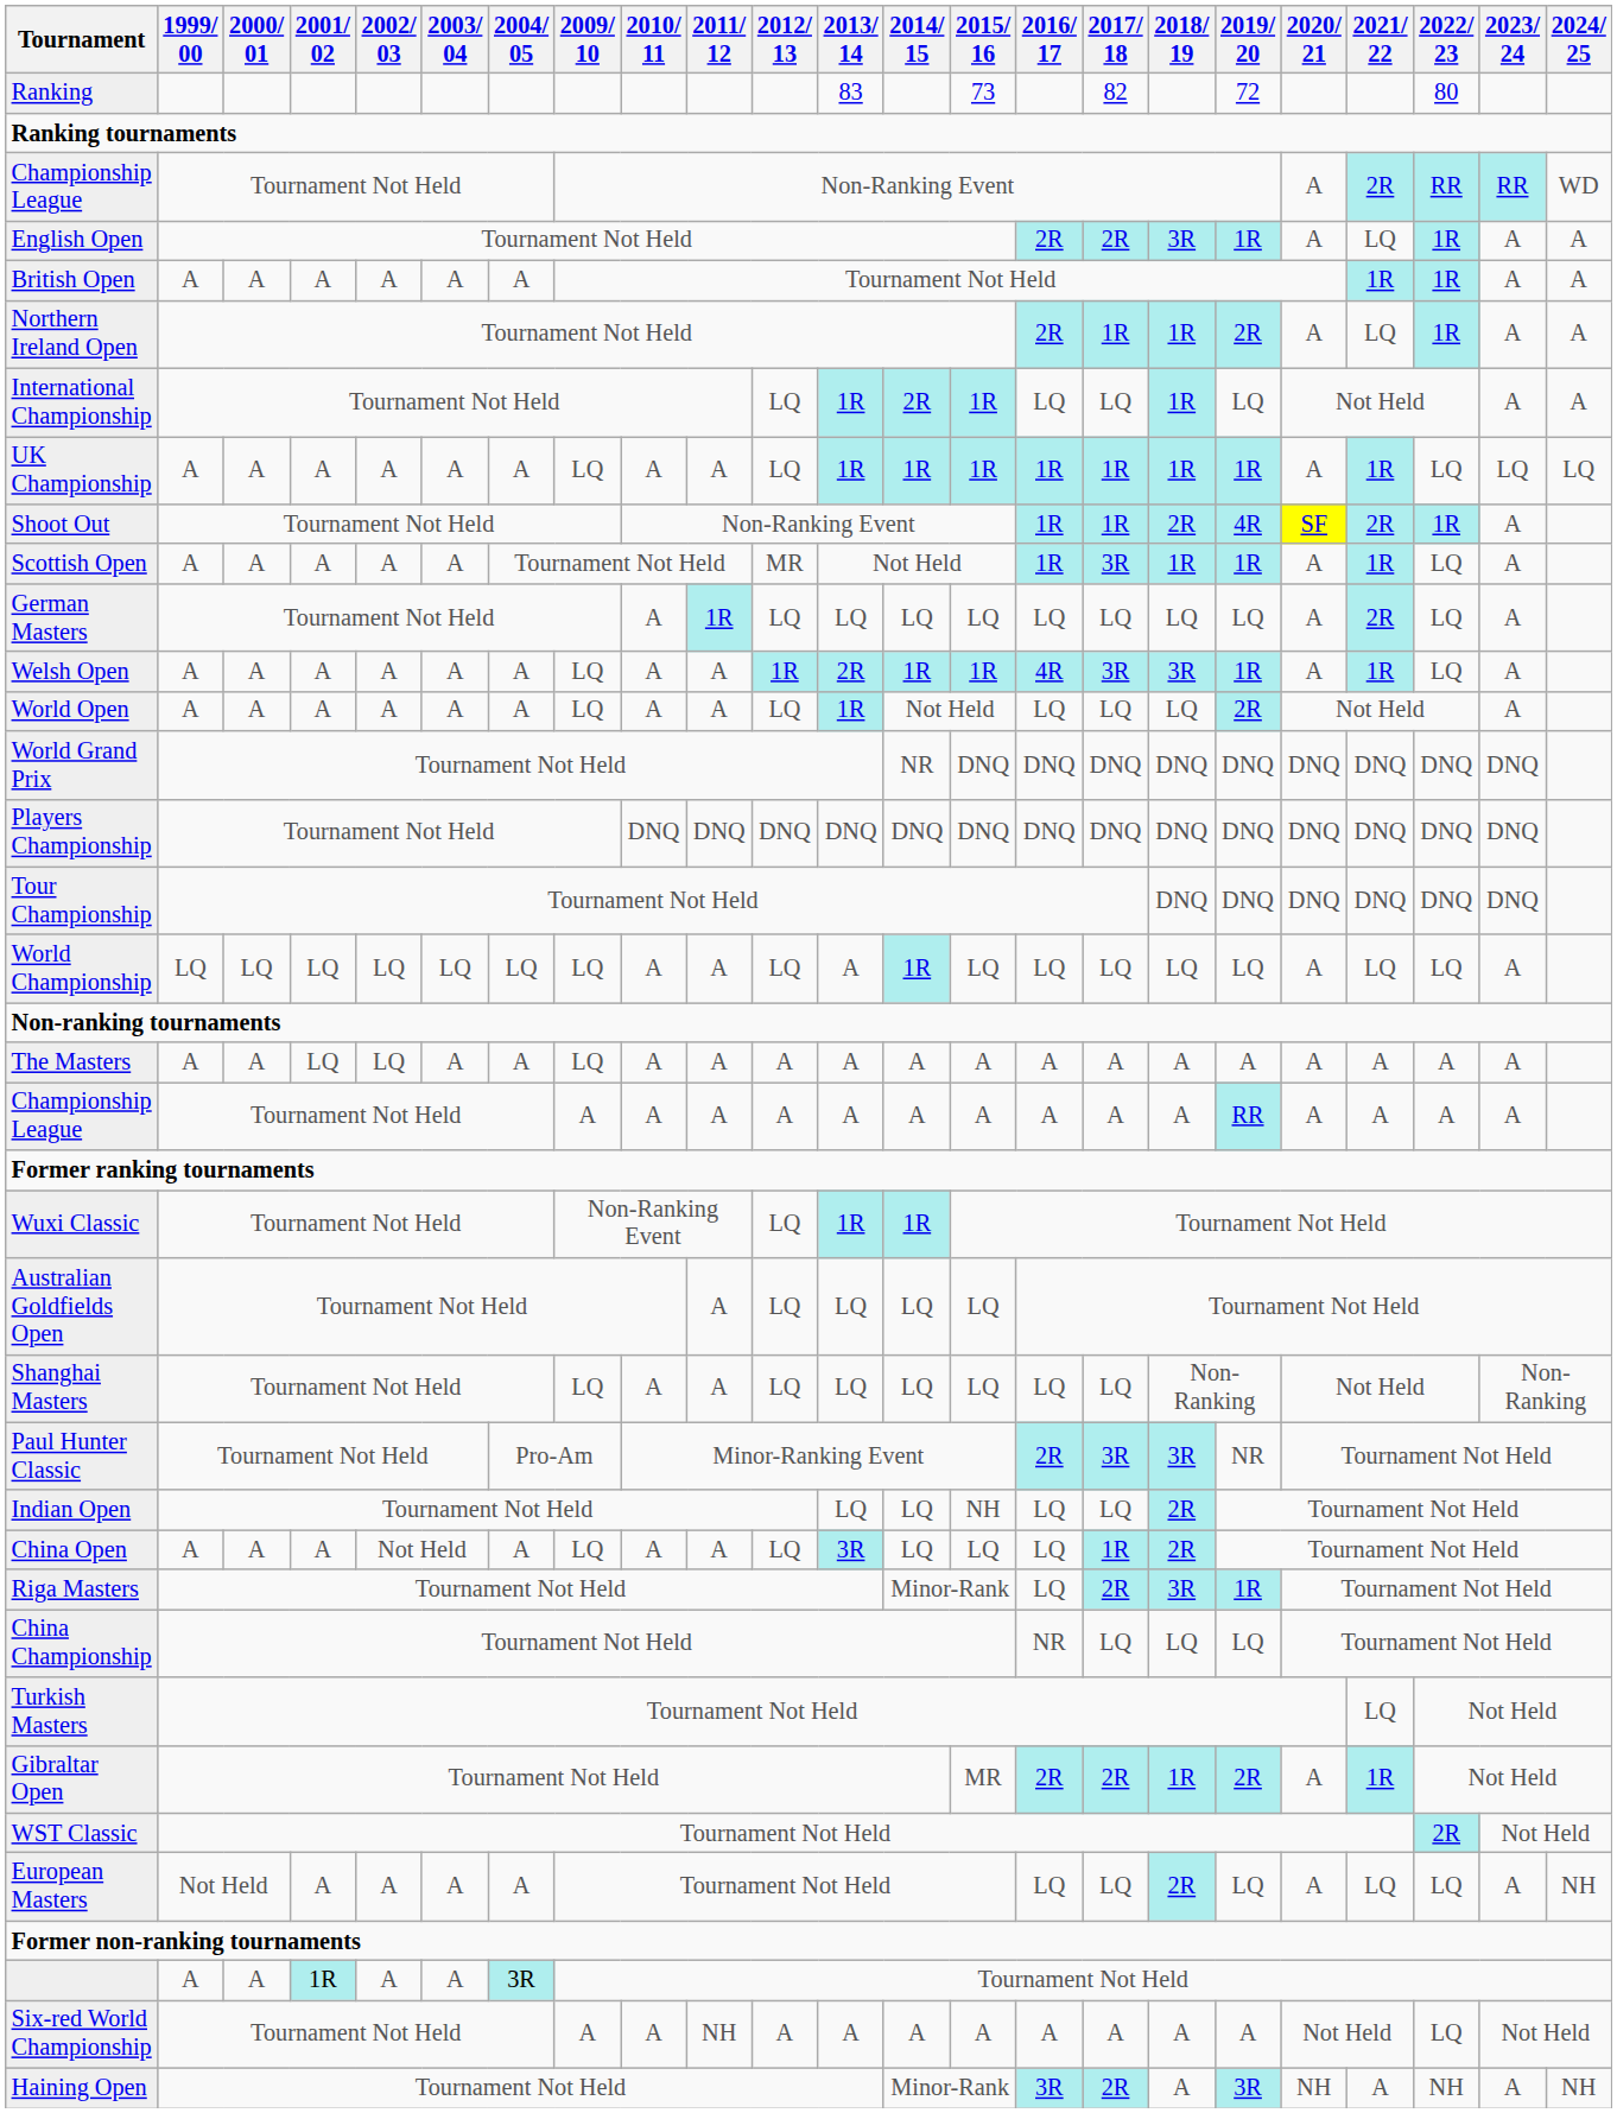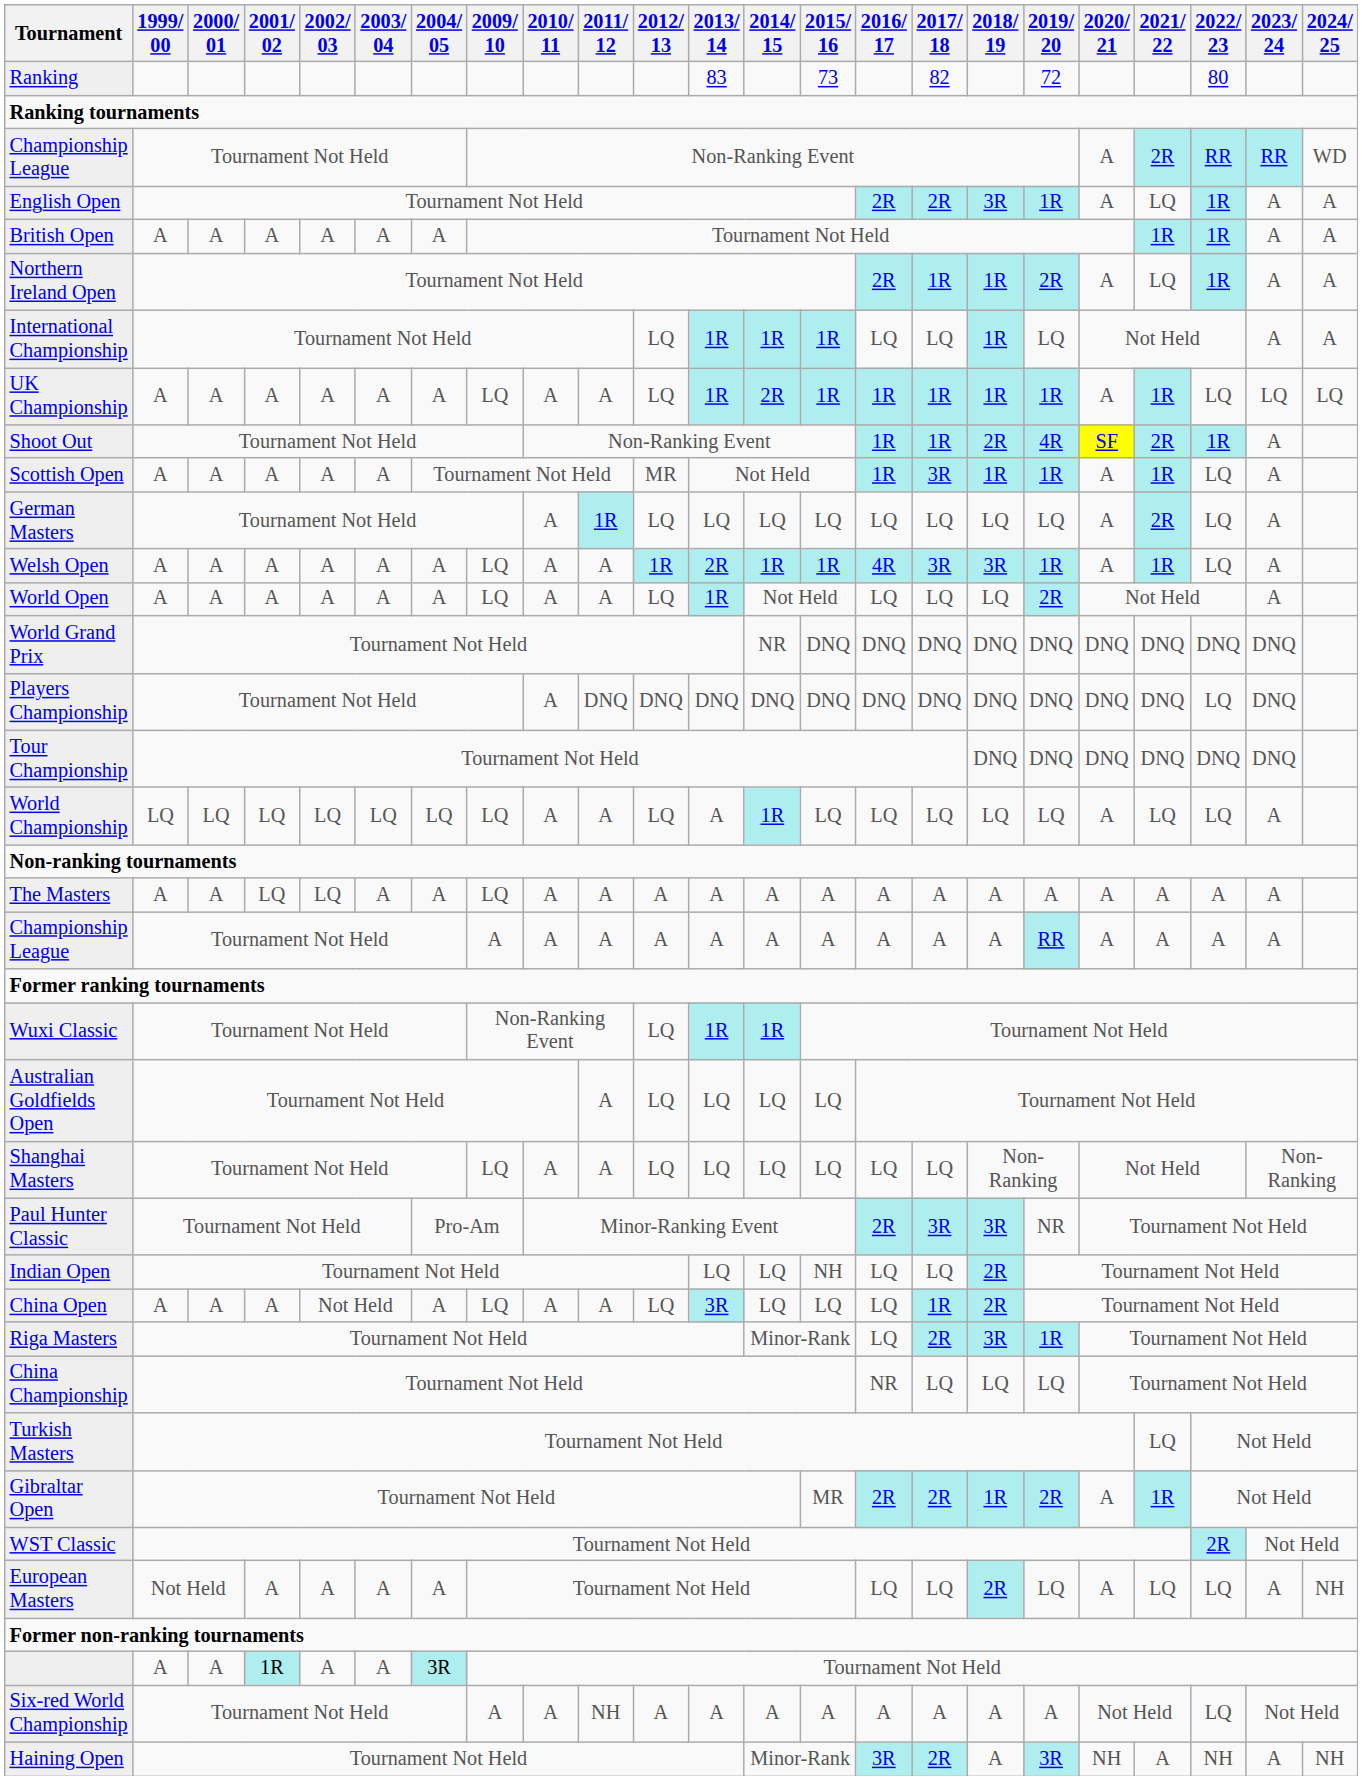International Championship | 2014/ 15: 2R -> 1R
UK Championship | 2014/ 15: 1R -> 2R
Players Championship | 2010/ 11: DNQ -> A
Players Championship | 2022/ 23: DNQ -> LQ
